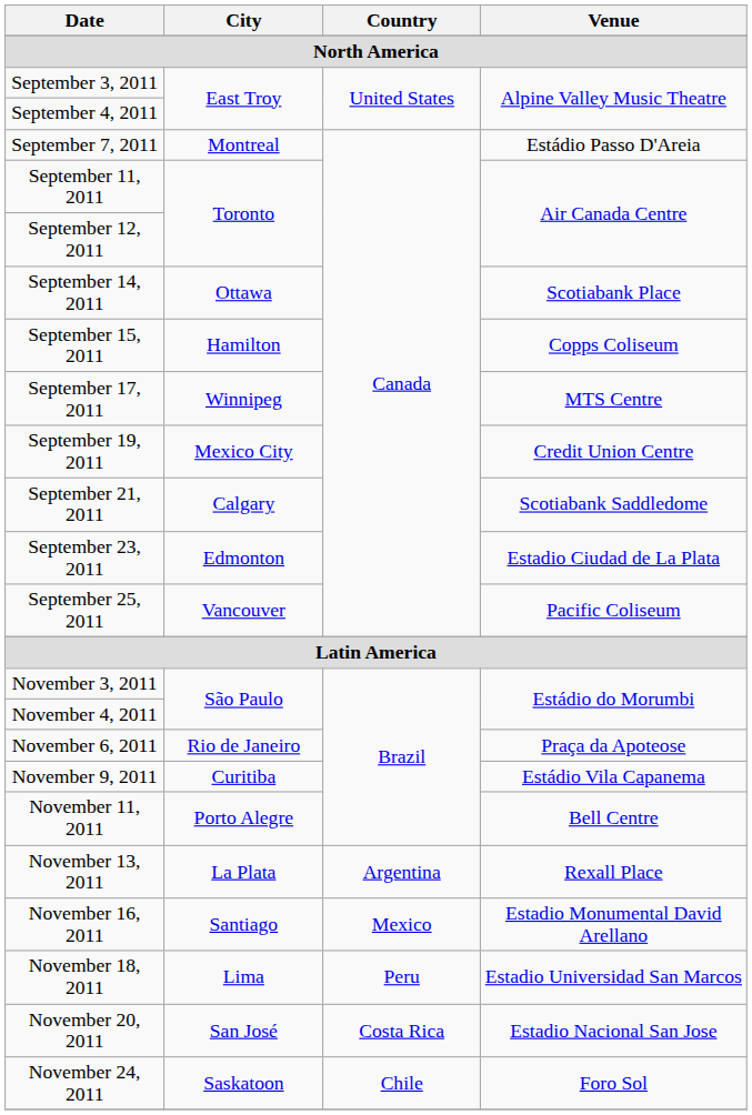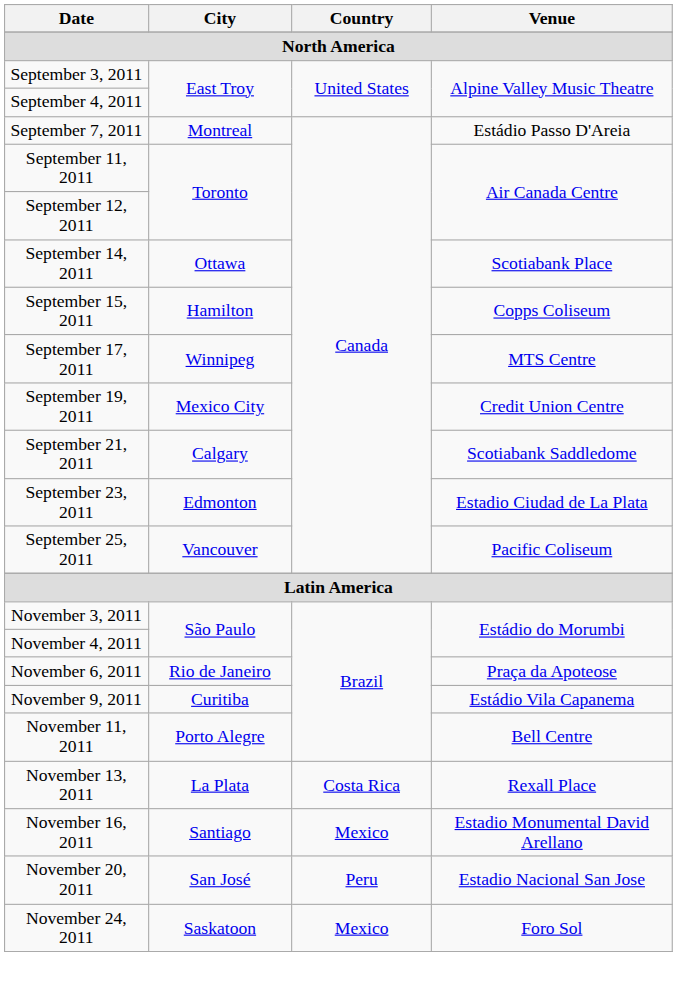November 13, 2011 | Country: Argentina -> Costa Rica
- row: November 18, 2011 | Lima | Peru | Estadio Universidad San Marcos
November 20, 2011 | Country: Costa Rica -> Peru
November 24, 2011 | Country: Chile -> Mexico
